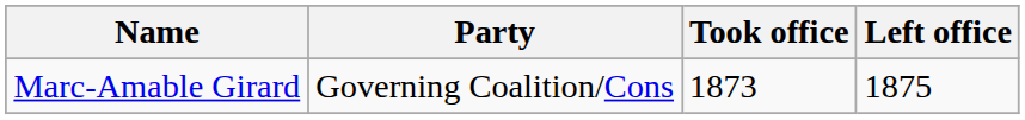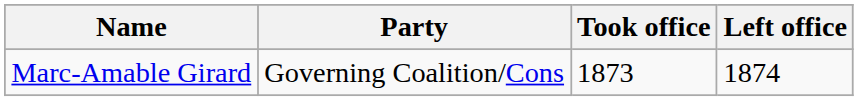Marc-Amable Girard | Left office: 1875 -> 1874
